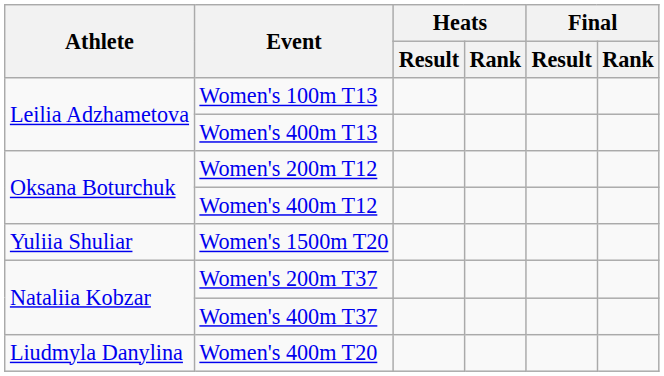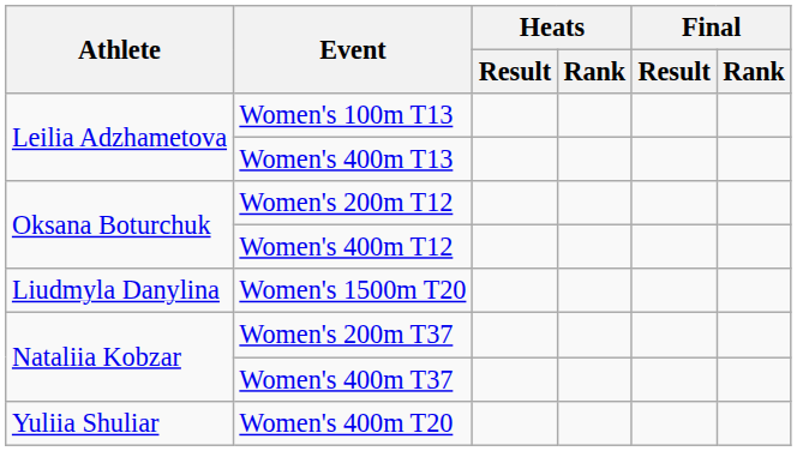Women's 1500m T20 | Athlete: Yuliia Shuliar -> Liudmyla Danylina
Women's 400m T20 | Athlete: Liudmyla Danylina -> Yuliia Shuliar
